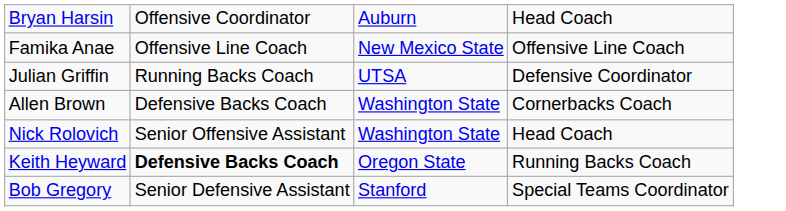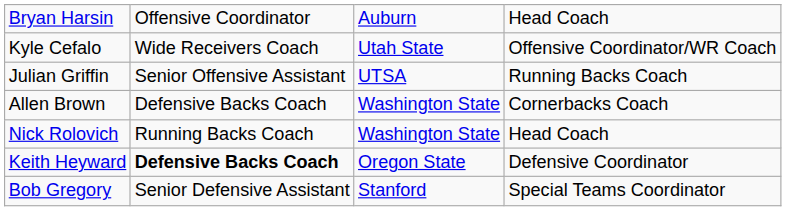+ row: Kyle Cefalo | Wide Receivers Coach | Utah State | Offensive Coordinator/WR Coach
- row: Famika Anae | Offensive Line Coach | New Mexico State | Offensive Line Coach
Julian Griffin | column 2: Running Backs Coach -> Senior Offensive Assistant
Julian Griffin | column 4: Defensive Coordinator -> Running Backs Coach
Nick Rolovich | column 2: Senior Offensive Assistant -> Running Backs Coach
Keith Heyward | column 4: Running Backs Coach -> Defensive Coordinator
